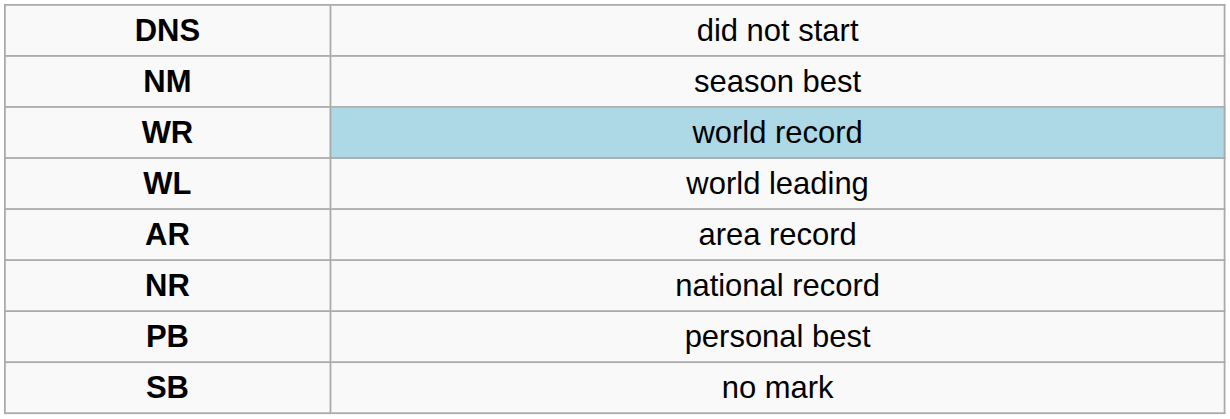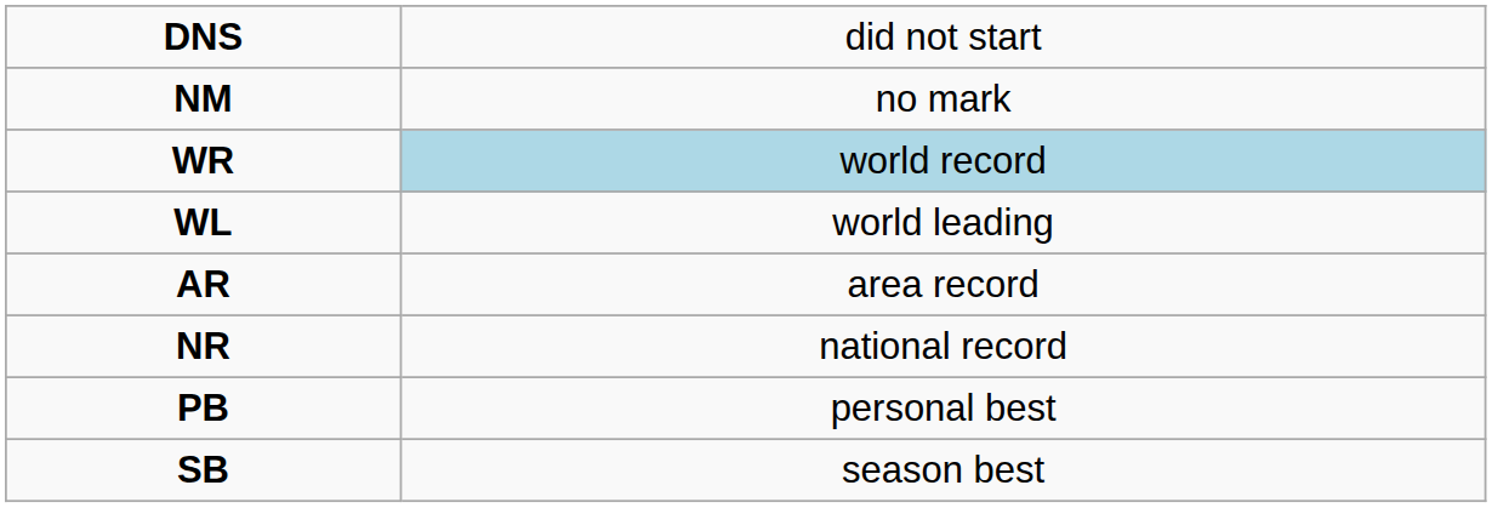NM | column 2: season best -> no mark
SB | column 2: no mark -> season best
